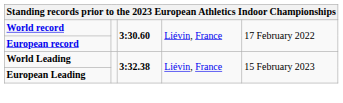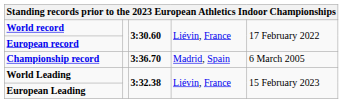+ row: Championship record | 3:36.70 | Madrid, Spain | 6 March 2005
